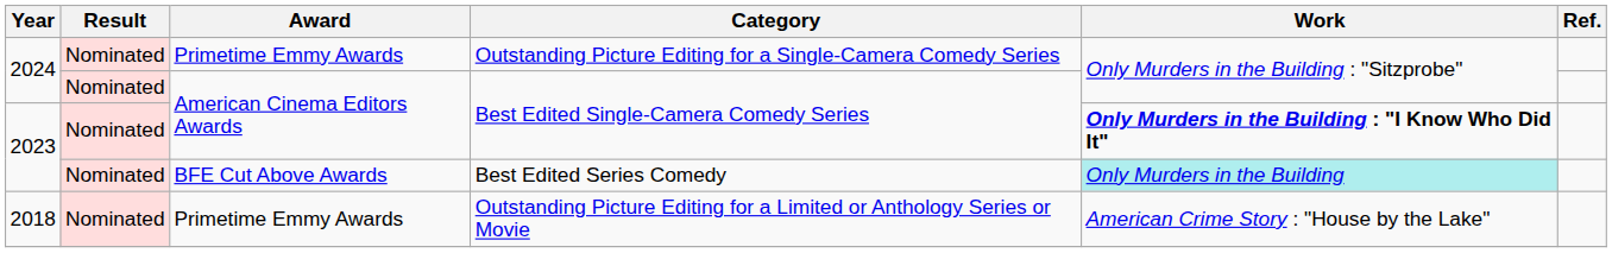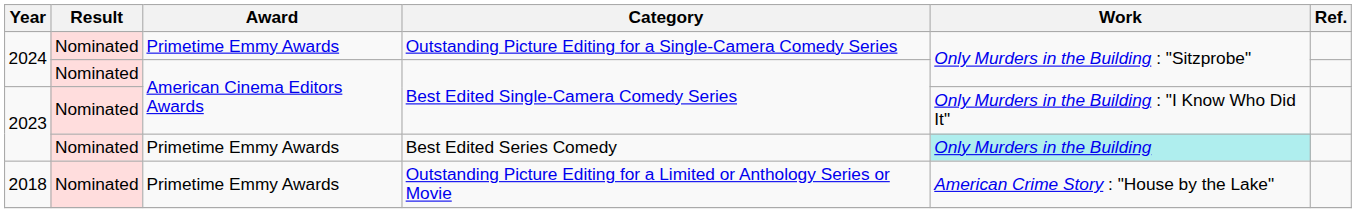2023 / Best Edited Single-Camera Comedy Series | Work: bold -> normal
Best Edited Series Comedy | Award: BFE Cut Above Awards -> Primetime Emmy Awards
